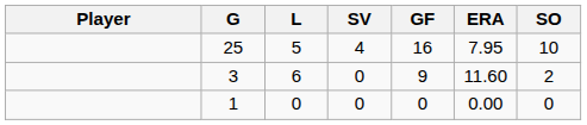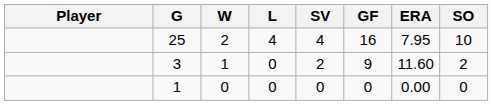+ column: W | 2 | 1 | 0
25 | L: 5 -> 4
3 | L: 6 -> 0
3 | SV: 0 -> 2
